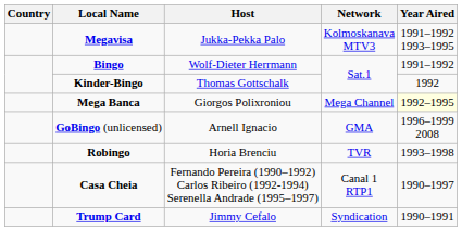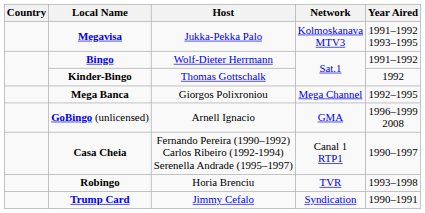Mega Banca | Year Aired: lightyellow background -> no background
rows swapped: Casa Cheia <-> Robingo
